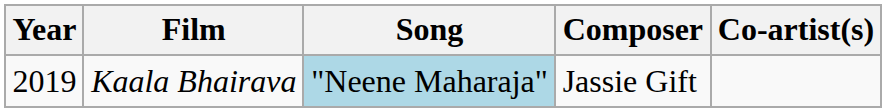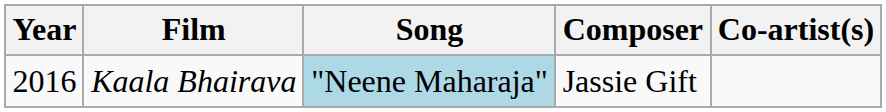Kaala Bhairava | Year: 2019 -> 2016
